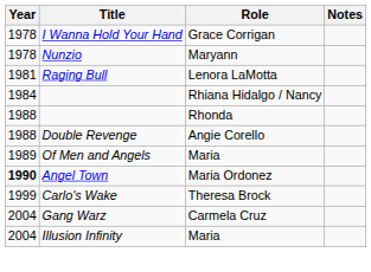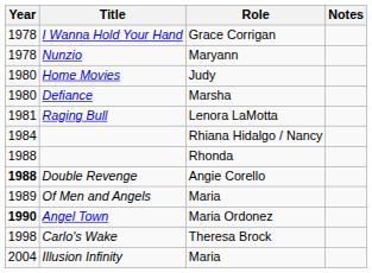+ row: 1980 | Home Movies | Judy
+ row: 1980 | Defiance | Marsha
Double Revenge | Year: normal -> bold
Carlo's Wake | Year: 1999 -> 1998
- row: 2004 | Gang Warz | Carmela Cruz
